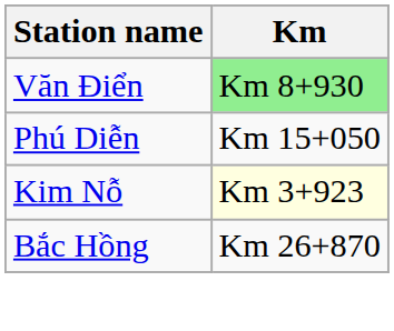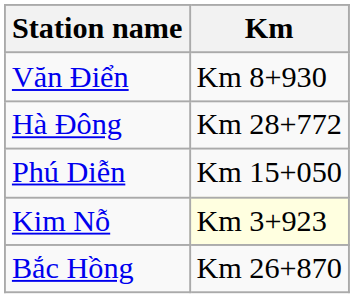Văn Điển | Km: lightgreen background -> no background
+ row: Hà Đông | Km 28+772
